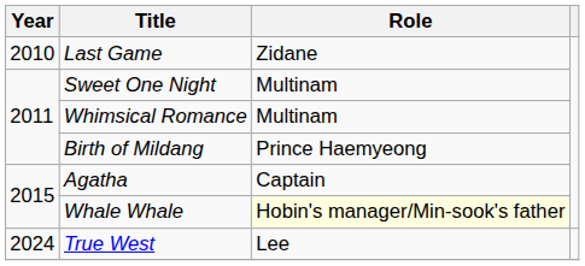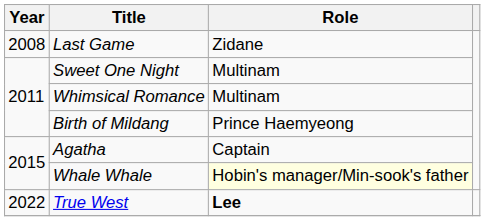Last Game | Year: 2010 -> 2008
True West | Year: 2024 -> 2022
True West | Role: normal -> bold
